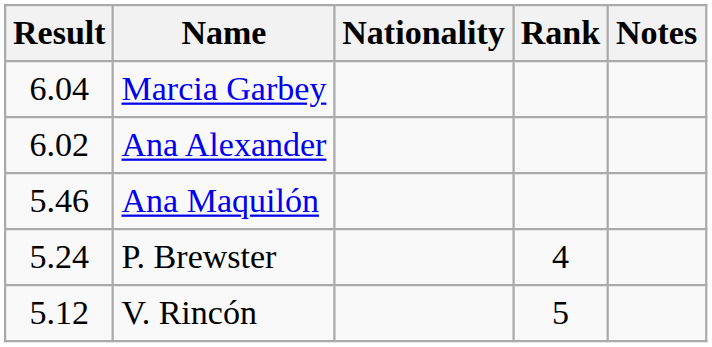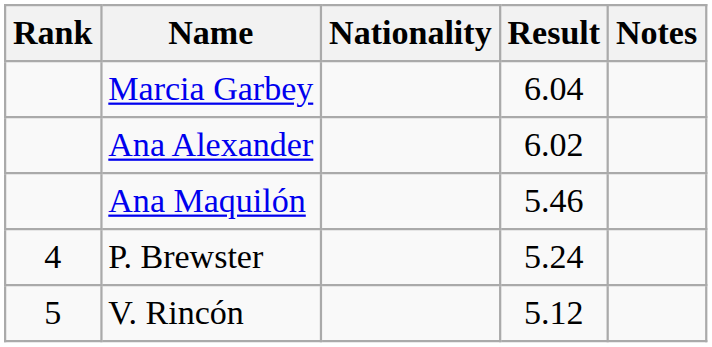columns swapped: Rank <-> Result
